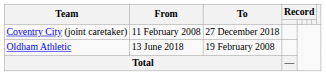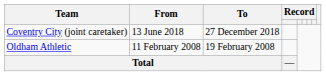Coventry City (joint caretaker) | From: 11 February 2008 -> 13 June 2018
Oldham Athletic | From: 13 June 2018 -> 11 February 2008
